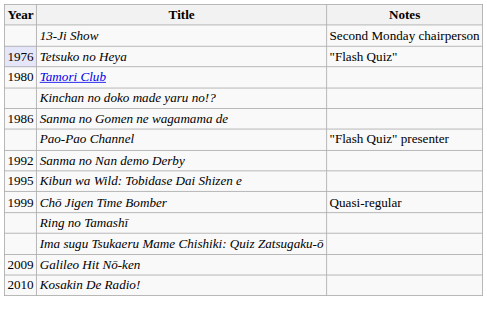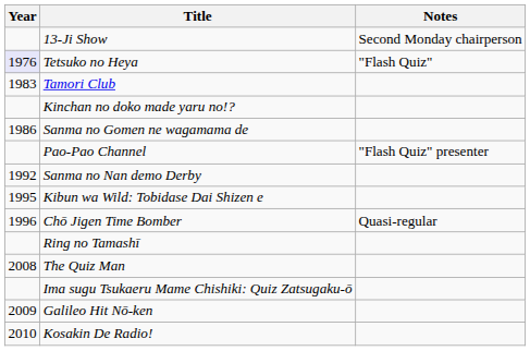Tamori Club | Year: 1980 -> 1983
Chō Jigen Time Bomber | Year: 1999 -> 1996
+ row: 2008 | The Quiz Man
